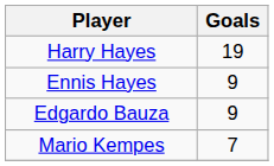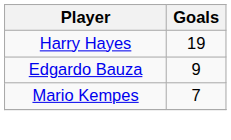- row: Ennis Hayes | 9
